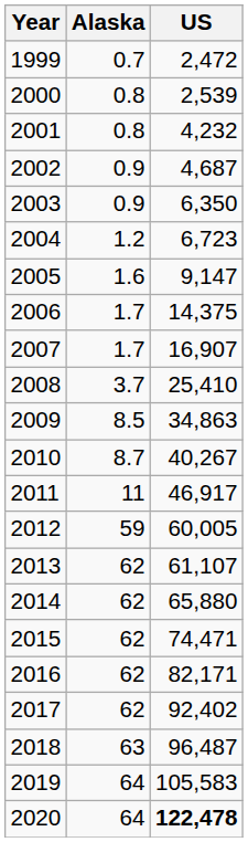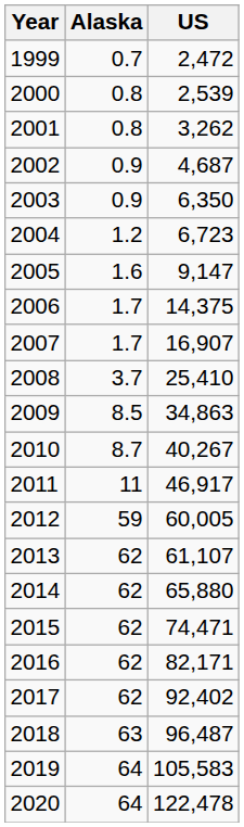2001 | US: 4,232 -> 3,262
2020 | US: bold -> normal
